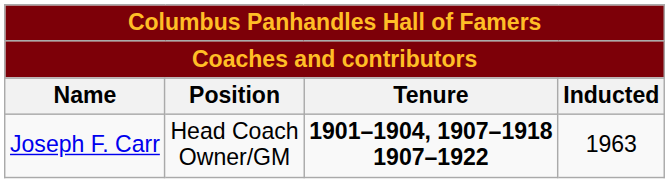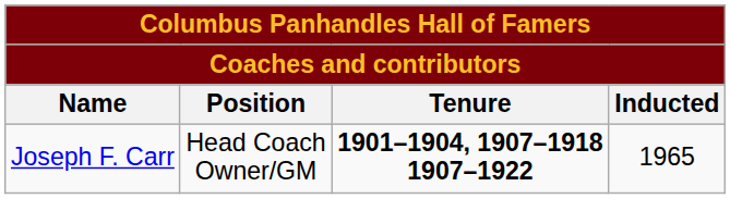Joseph F. Carr | Inducted: 1963 -> 1965
